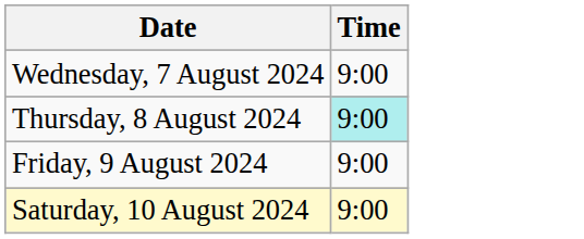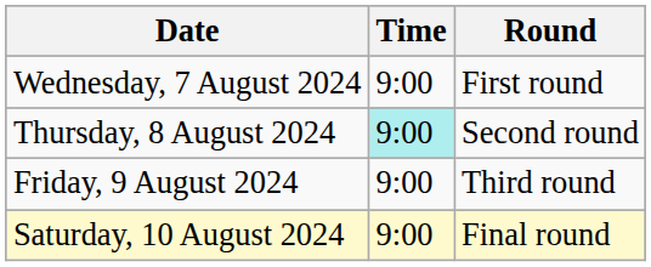+ column: Round | First round | Second round | Third round | Final round
